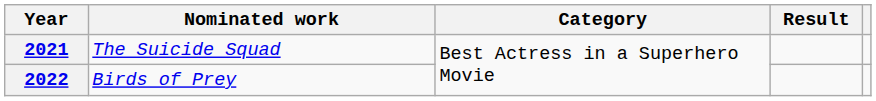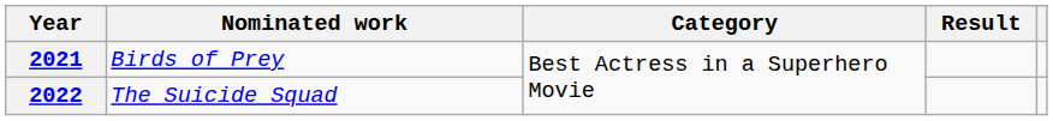2021 | Nominated work: The Suicide Squad -> Birds of Prey
2022 | Nominated work: Birds of Prey -> The Suicide Squad
